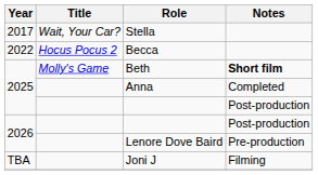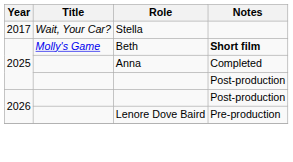- row: 2022 | Hocus Pocus 2 | Becca
- row: TBA | Joni J | Filming
